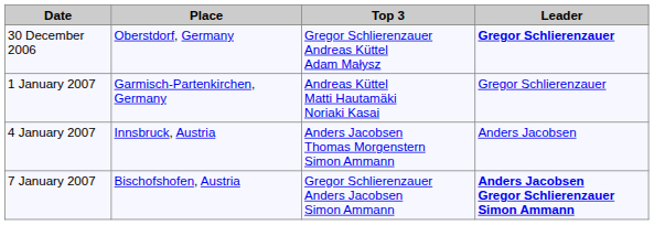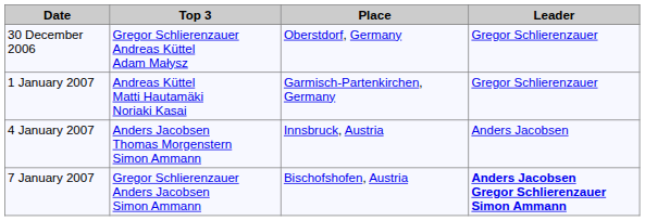columns swapped: Place <-> Top 3
30 December 2006 | Leader: bold -> normal
